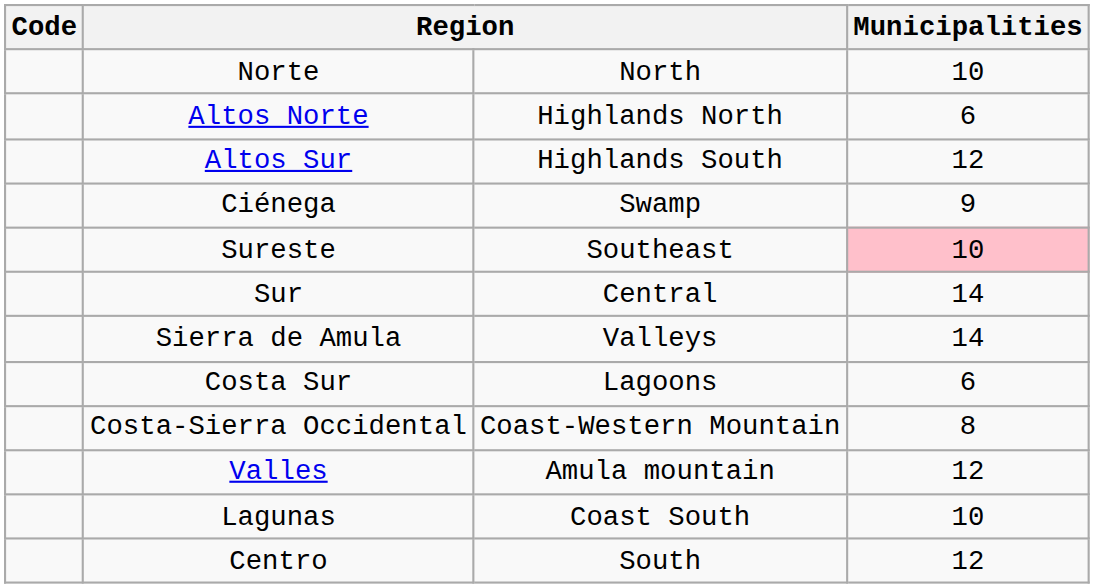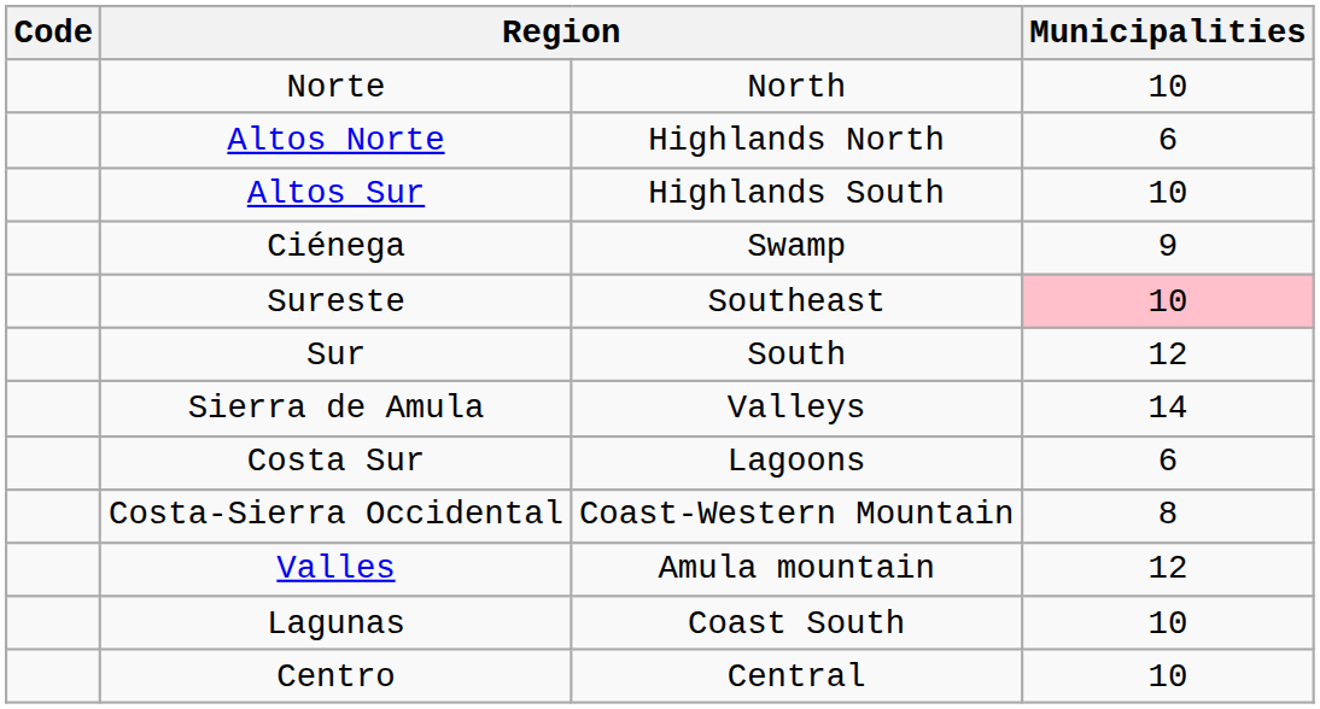Altos Sur | Municipalities: 12 -> 10
Sur | column 3: Central -> South
Sur | Municipalities: 14 -> 12
Centro | column 3: South -> Central
Centro | Municipalities: 12 -> 10
